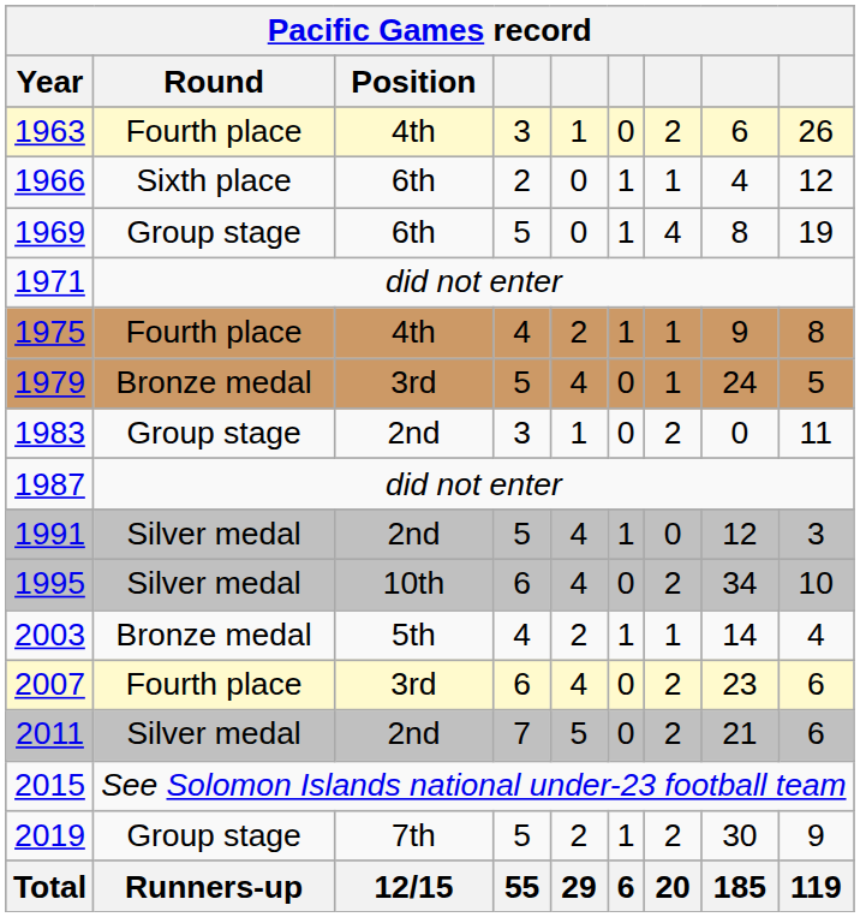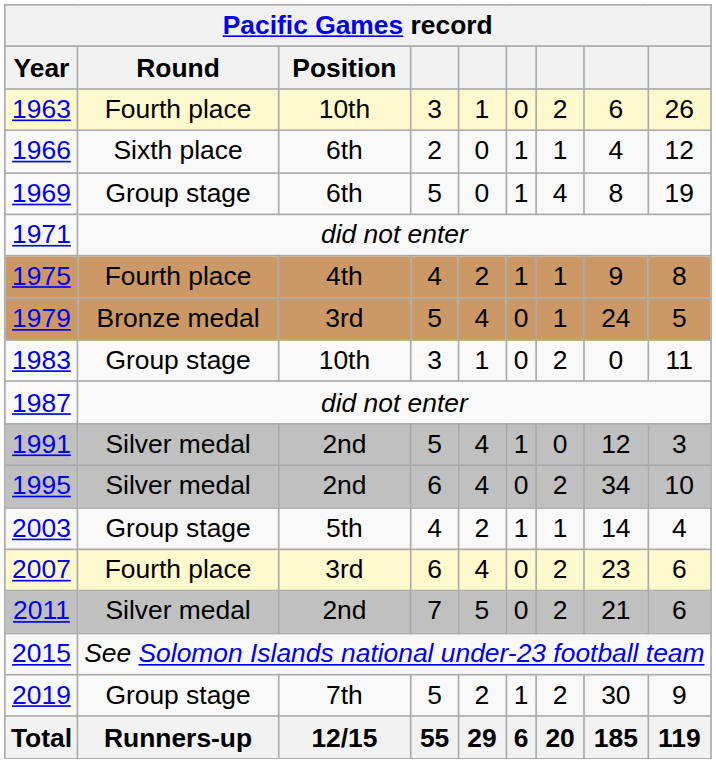1963 | Position: 4th -> 10th
1983 | Position: 2nd -> 10th
1995 | Position: 10th -> 2nd
2003 | Round: Bronze medal -> Group stage
